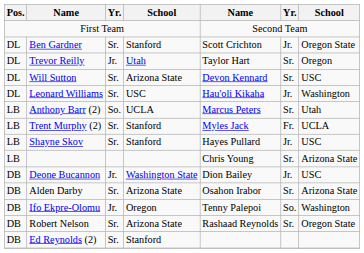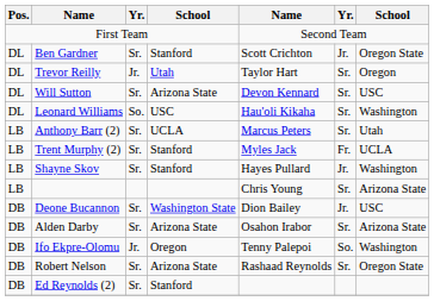Leonard Williams | column 3: Sr. -> So.
Leonard Williams | column 6: Jr. -> Sr.
Anthony Barr (2) | column 3: So. -> Sr.
Shayne Skov | column 7: USC -> Washington
Deone Bucannon | column 3: Jr. -> Sr.
